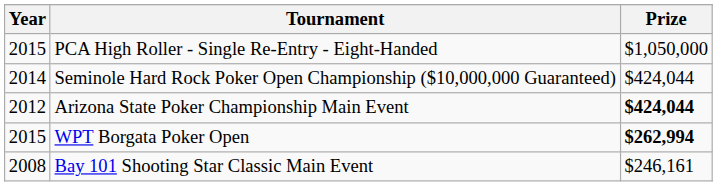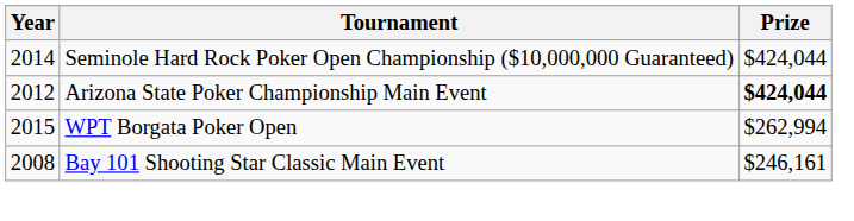- row: 2015 | PCA High Roller - Single Re-Entry - Eight-Handed | $1,050,000
WPT Borgata Poker Open | Prize: bold -> normal
